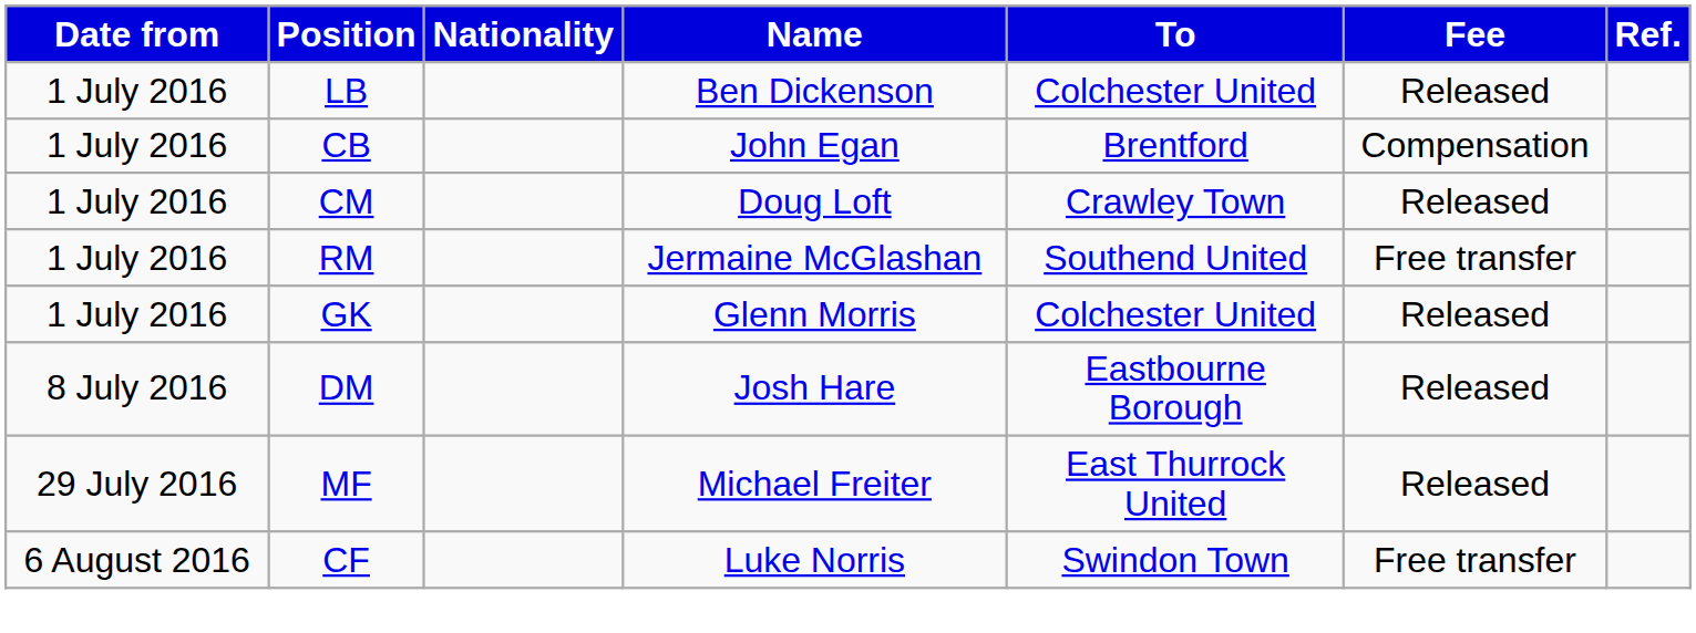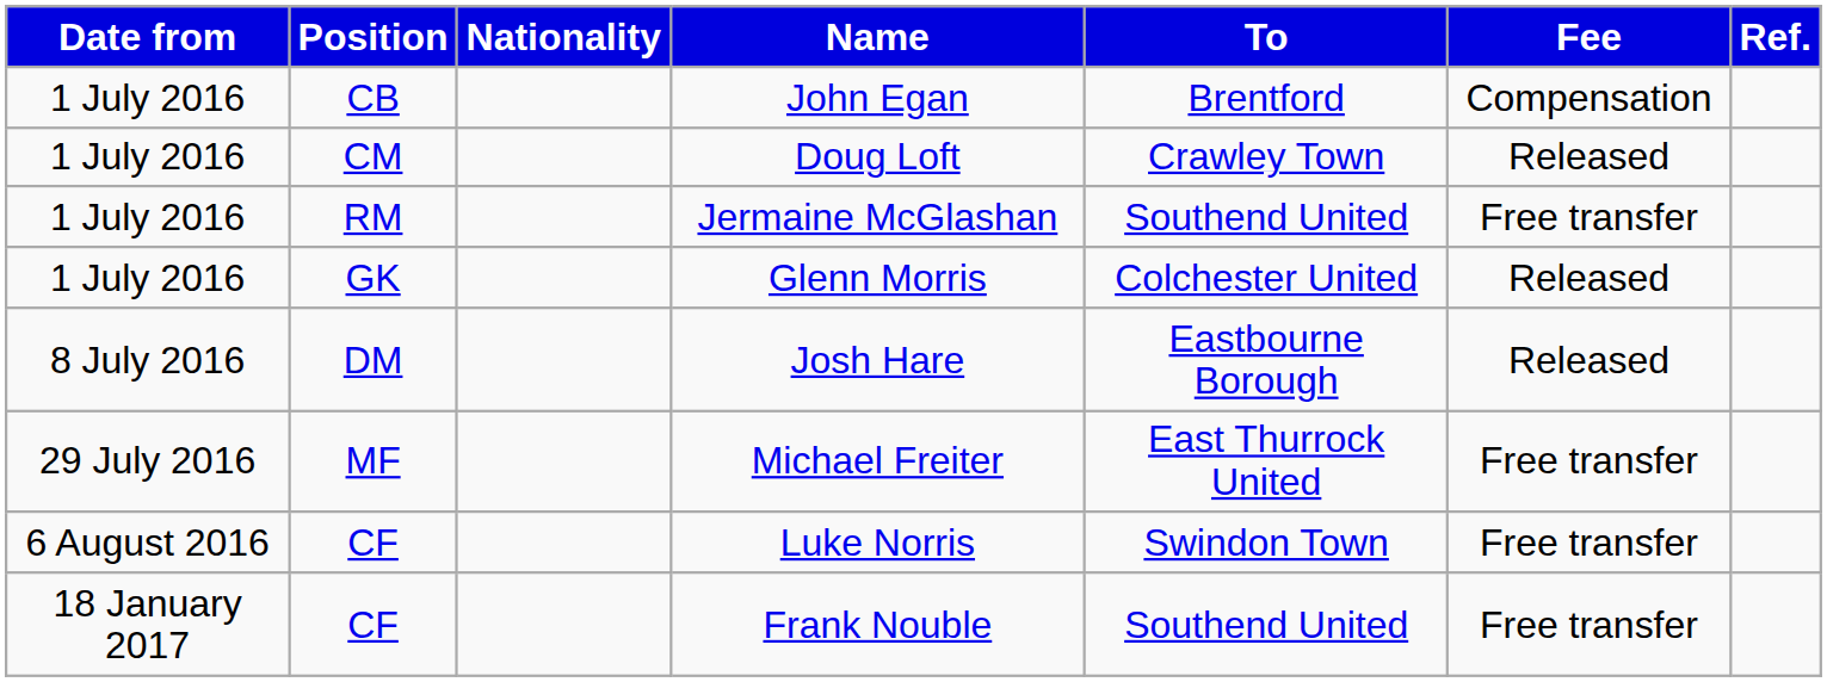- row: 1 July 2016 | LB | Ben Dickenson | Colchester United | Released
Michael Freiter | Fee: Released -> Free transfer
+ row: 18 January 2017 | CF | Frank Nouble | Southend United | Free transfer
